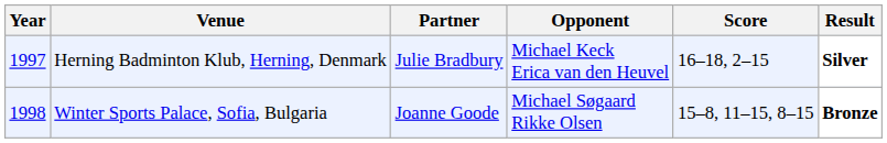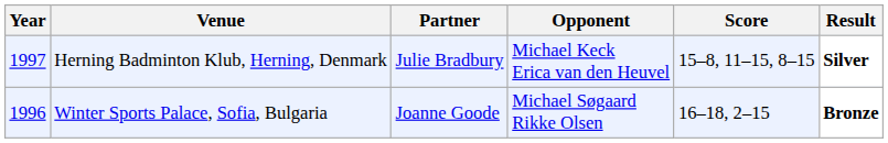Herning Badminton Klub, Herning, Denmark | Score: 16–18, 2–15 -> 15–8, 11–15, 8–15
Winter Sports Palace, Sofia, Bulgaria | Year: 1998 -> 1996
Winter Sports Palace, Sofia, Bulgaria | Score: 15–8, 11–15, 8–15 -> 16–18, 2–15
